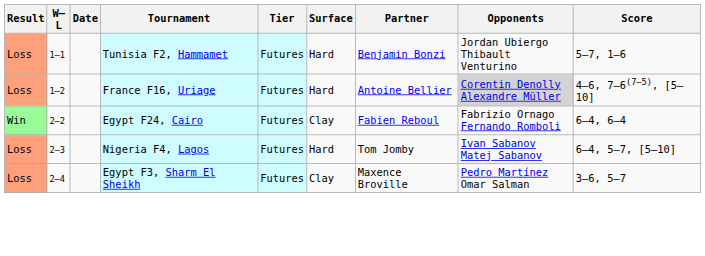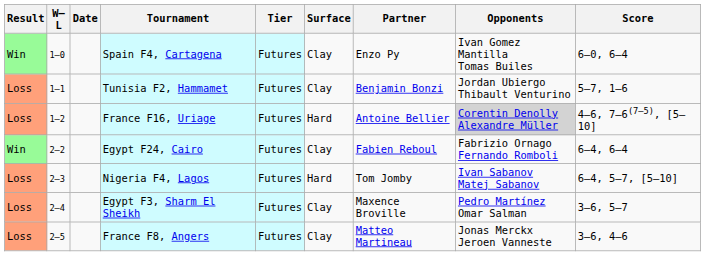+ row: Win | 1–0 | Spain F4, Cartagena | Futures | Clay | Enzo Py | Ivan Gomez Mantilla Tomas Builes | 6–0, 6–4
Tunisia F2, Hammamet | Surface: Hard -> Clay
+ row: Loss | 2–5 | France F8, Angers | Futures | Clay | Matteo Martineau | Jonas Merckx Jeroen Vanneste | 3–6, 4–6
